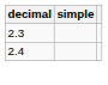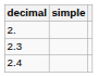+ row: 2.
